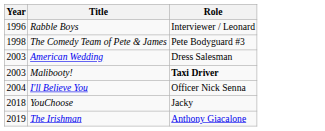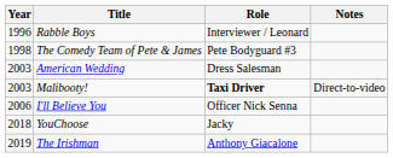+ column: Notes | Direct-to-video
I'll Believe You | Year: 2004 -> 2006
